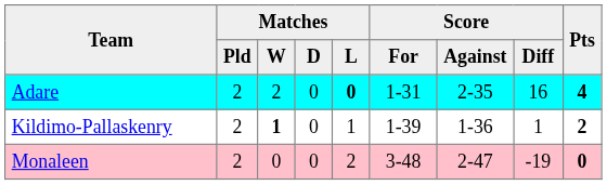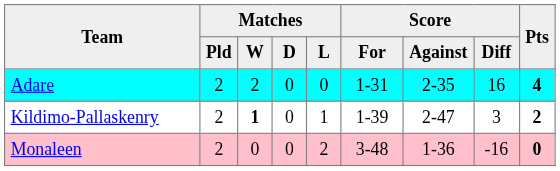Adare | Matches / L: bold -> normal
Kildimo-Pallaskenry | Score / Against: 1-36 -> 2-47
Kildimo-Pallaskenry | Score / Diff: 1 -> 3
Monaleen | Score / Against: 2-47 -> 1-36
Monaleen | Score / Diff: -19 -> -16
